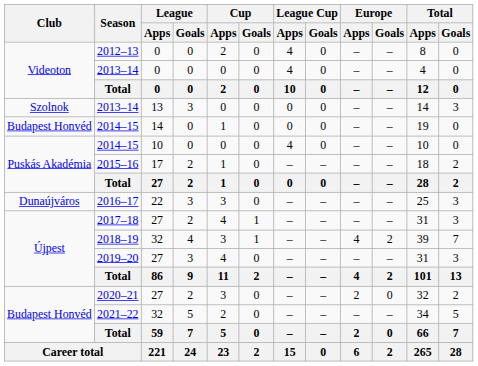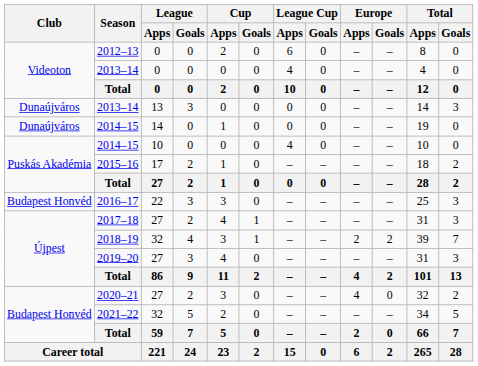2012–13 | League Cup / Apps: 4 -> 6
2013–14 / 13 | Club: Szolnok -> Dunaújváros
2014–15 / 14 | Club: Budapest Honvéd -> Dunaújváros
2016–17 | Club: Dunaújváros -> Budapest Honvéd
2018–19 | Europe / Apps: 4 -> 2
2020–21 | Europe / Apps: 2 -> 4
